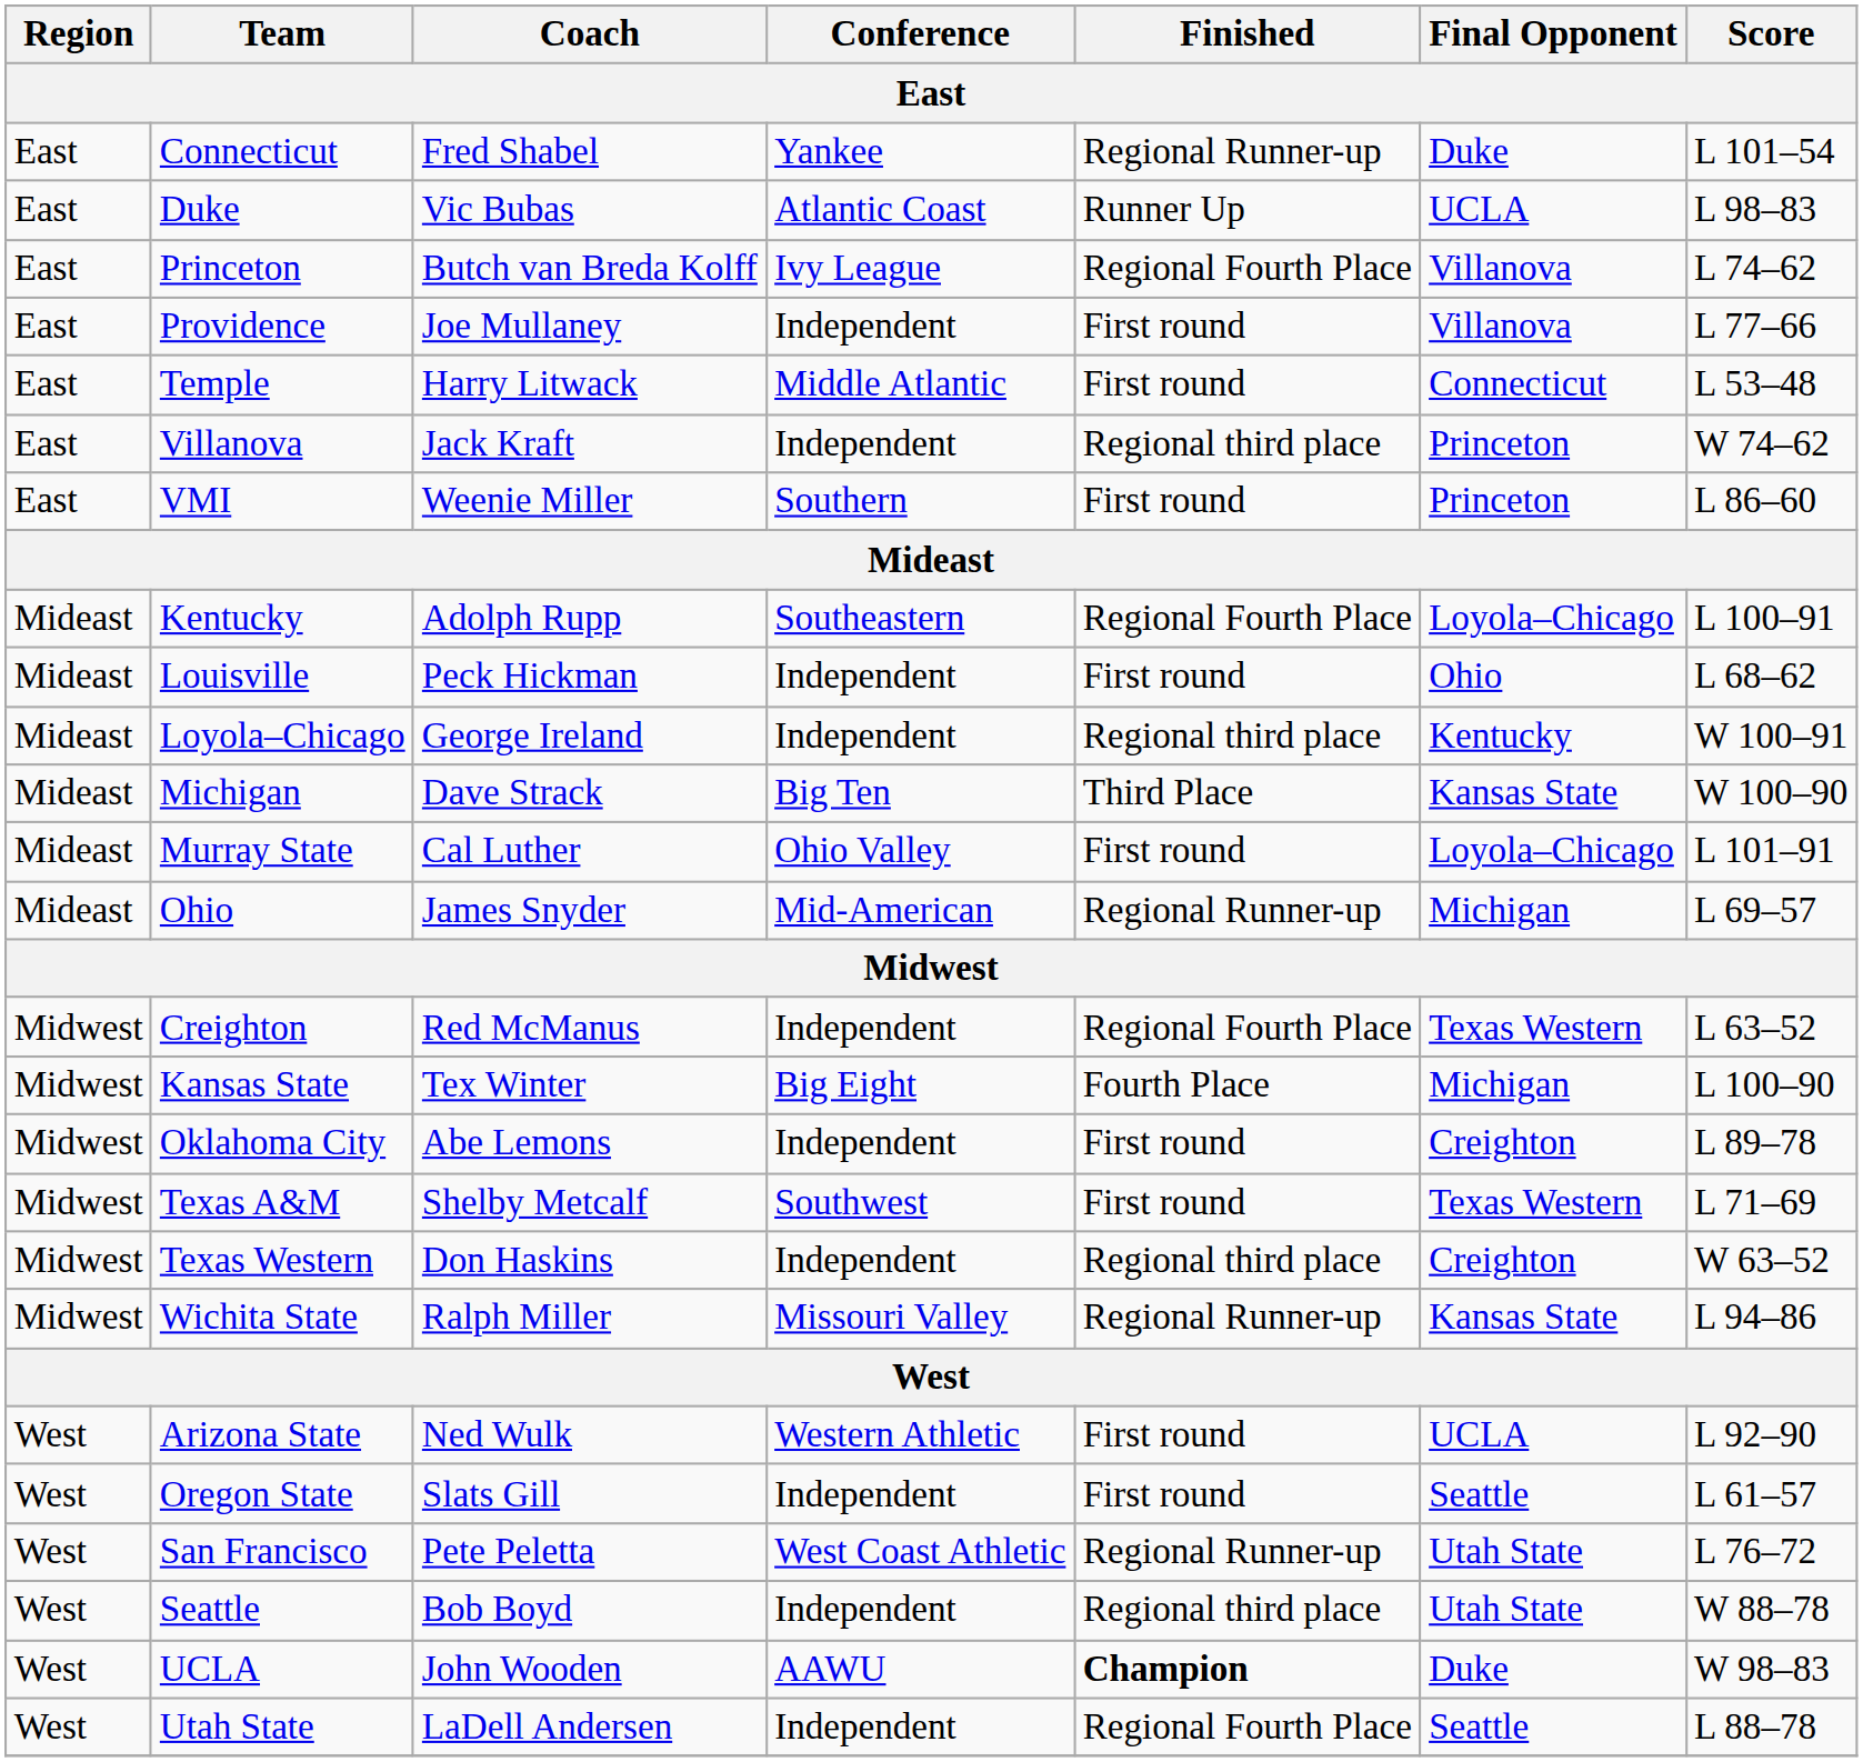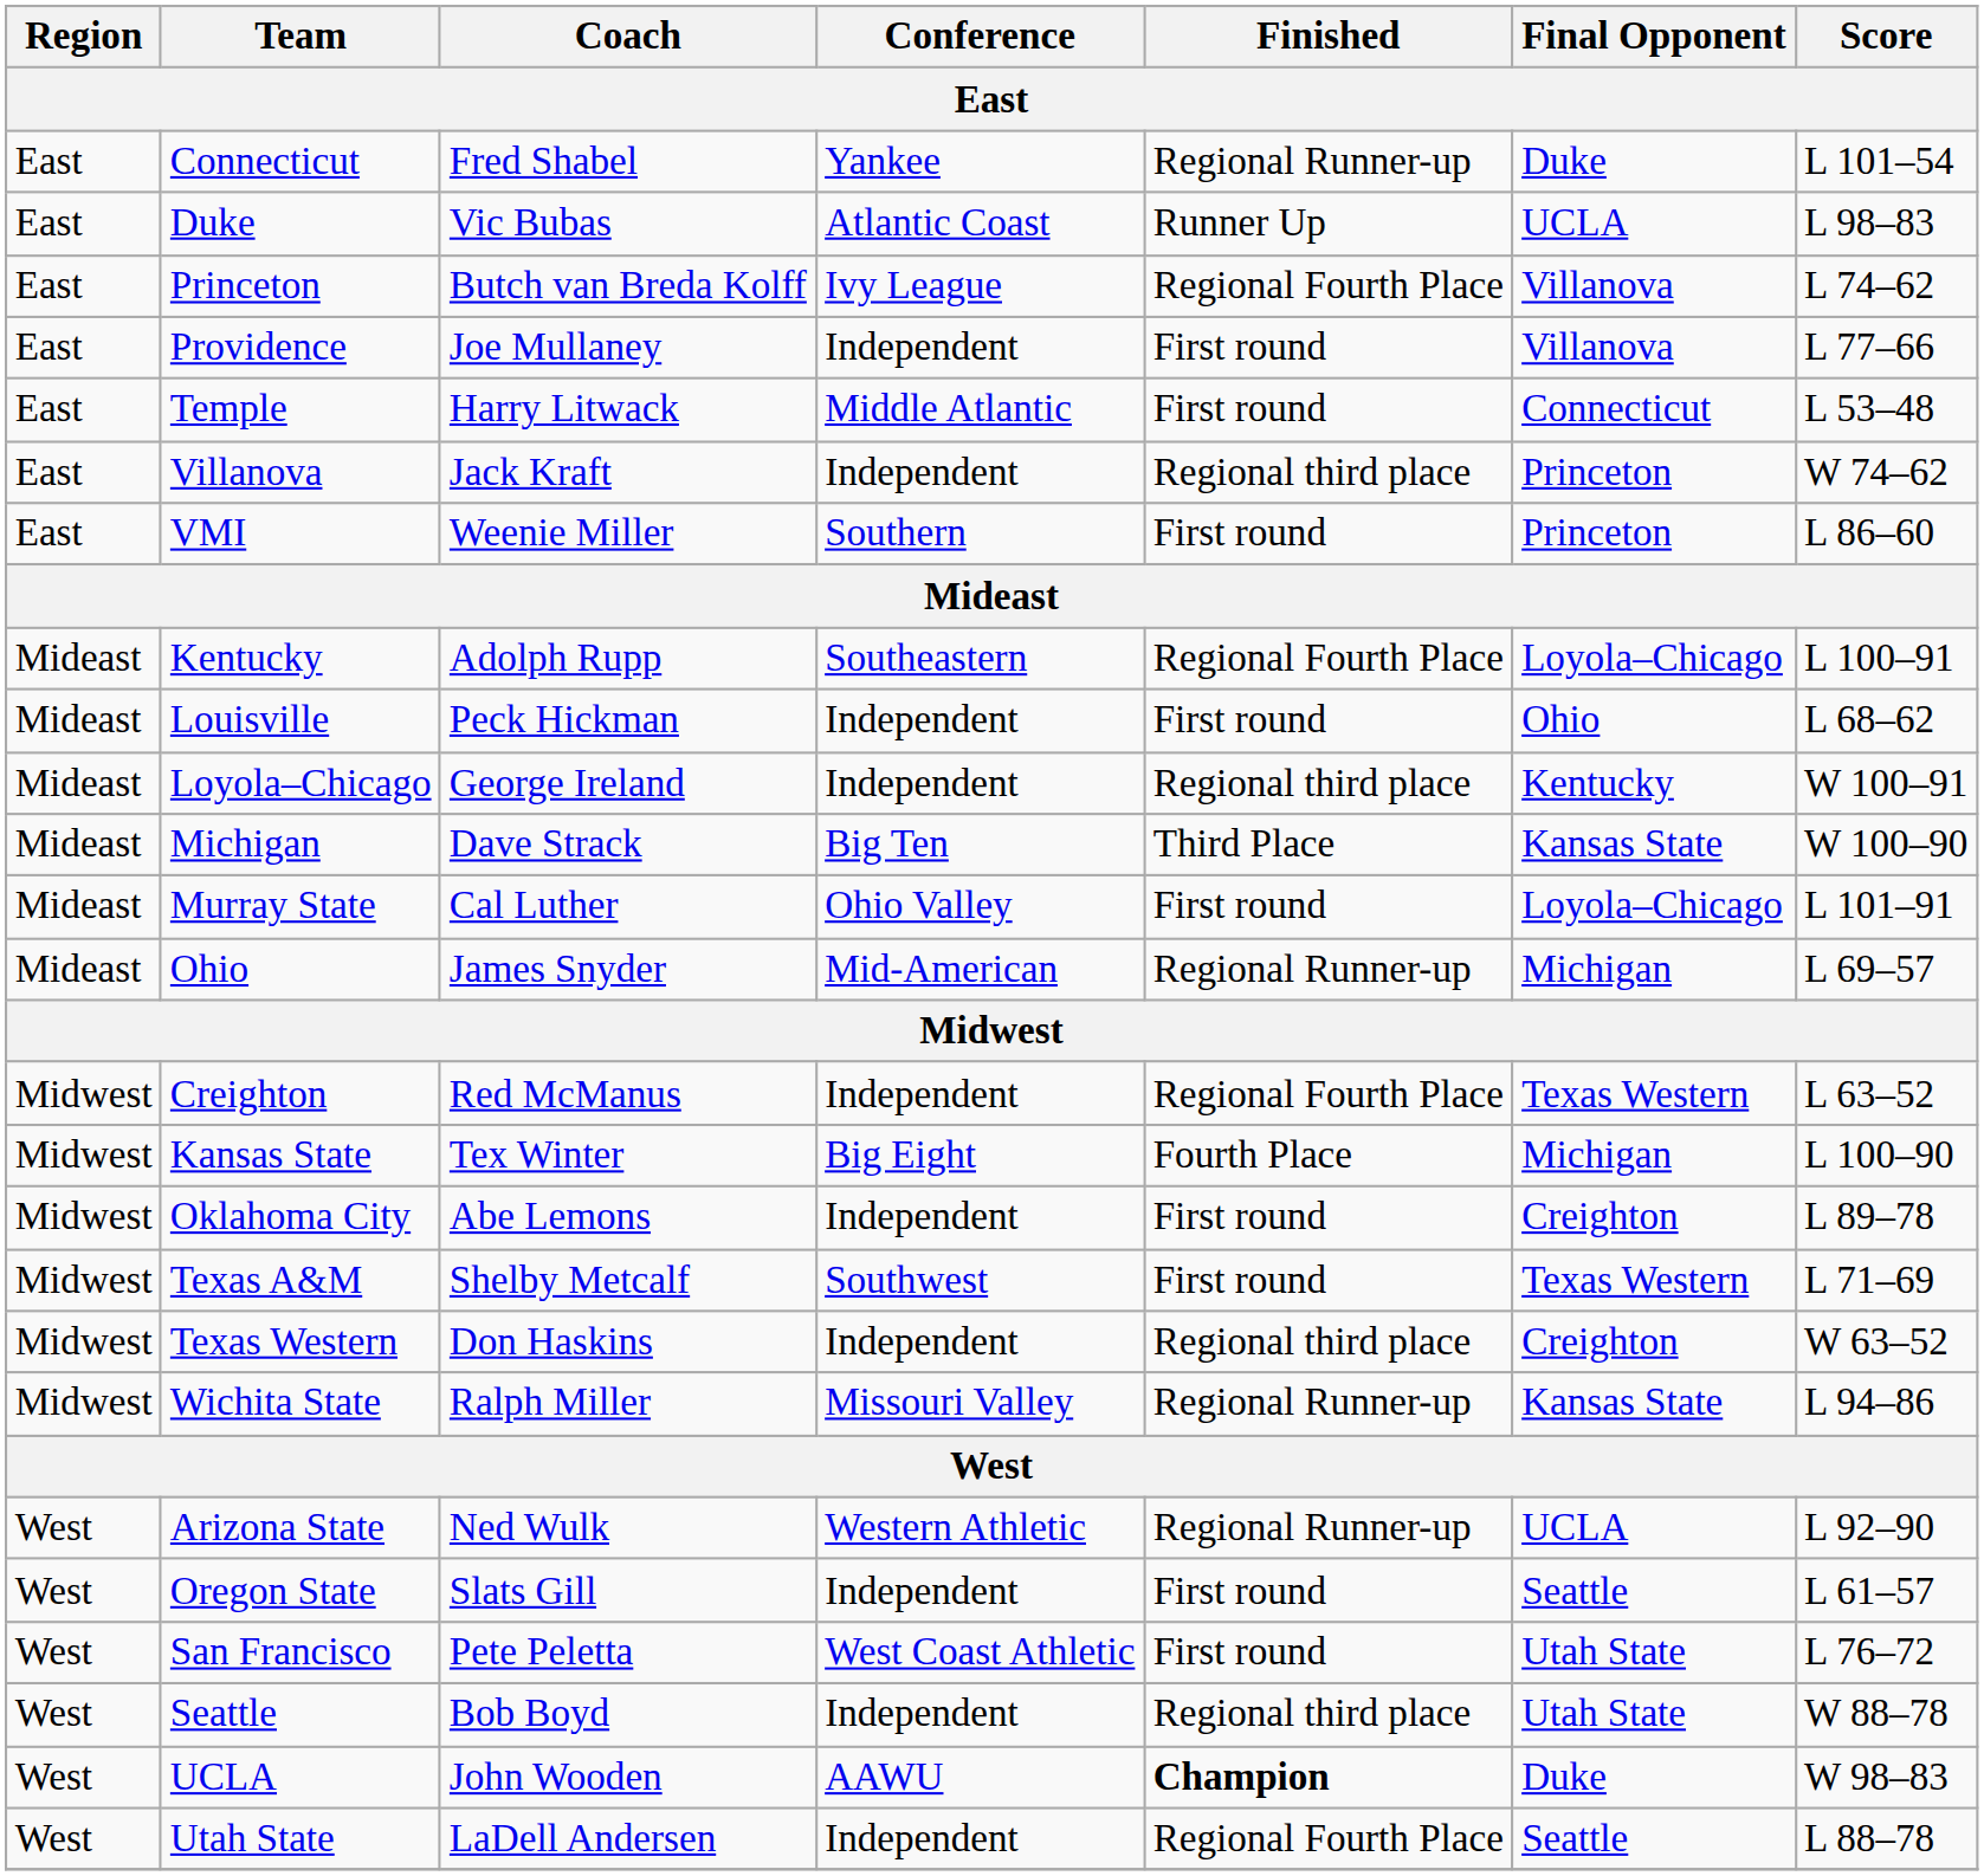Arizona State | Finished: First round -> Regional Runner-up
San Francisco | Finished: Regional Runner-up -> First round
